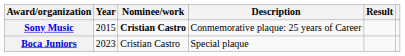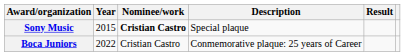Sony Music | Description: Conmemorative plaque: 25 years of Career -> Special plaque
Boca Juniors | Year: 2023 -> 2022
Boca Juniors | Description: Special plaque -> Conmemorative plaque: 25 years of Career
